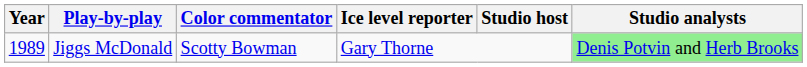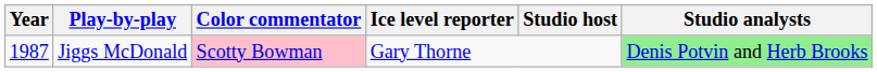Jiggs McDonald | Year: 1989 -> 1987
Jiggs McDonald | Color commentator: no background -> pink background
